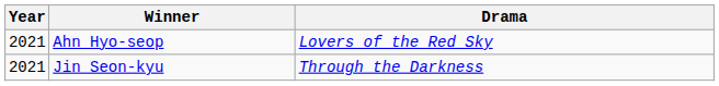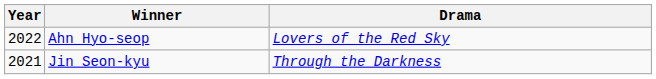Ahn Hyo-seop | Year: 2021 -> 2022
